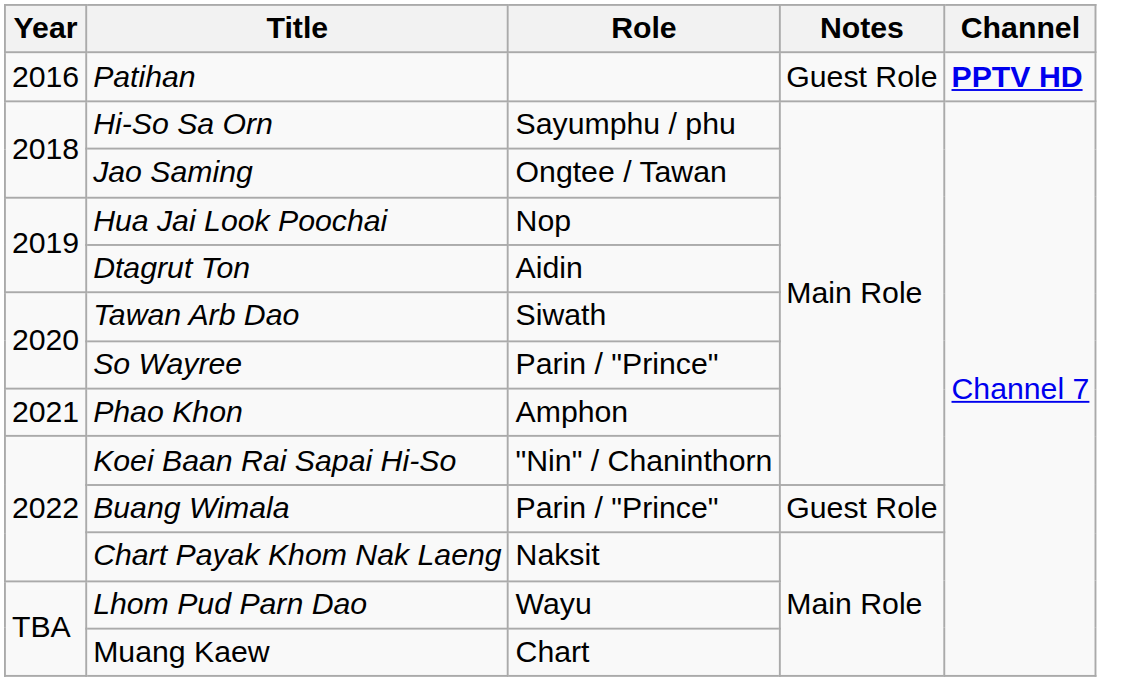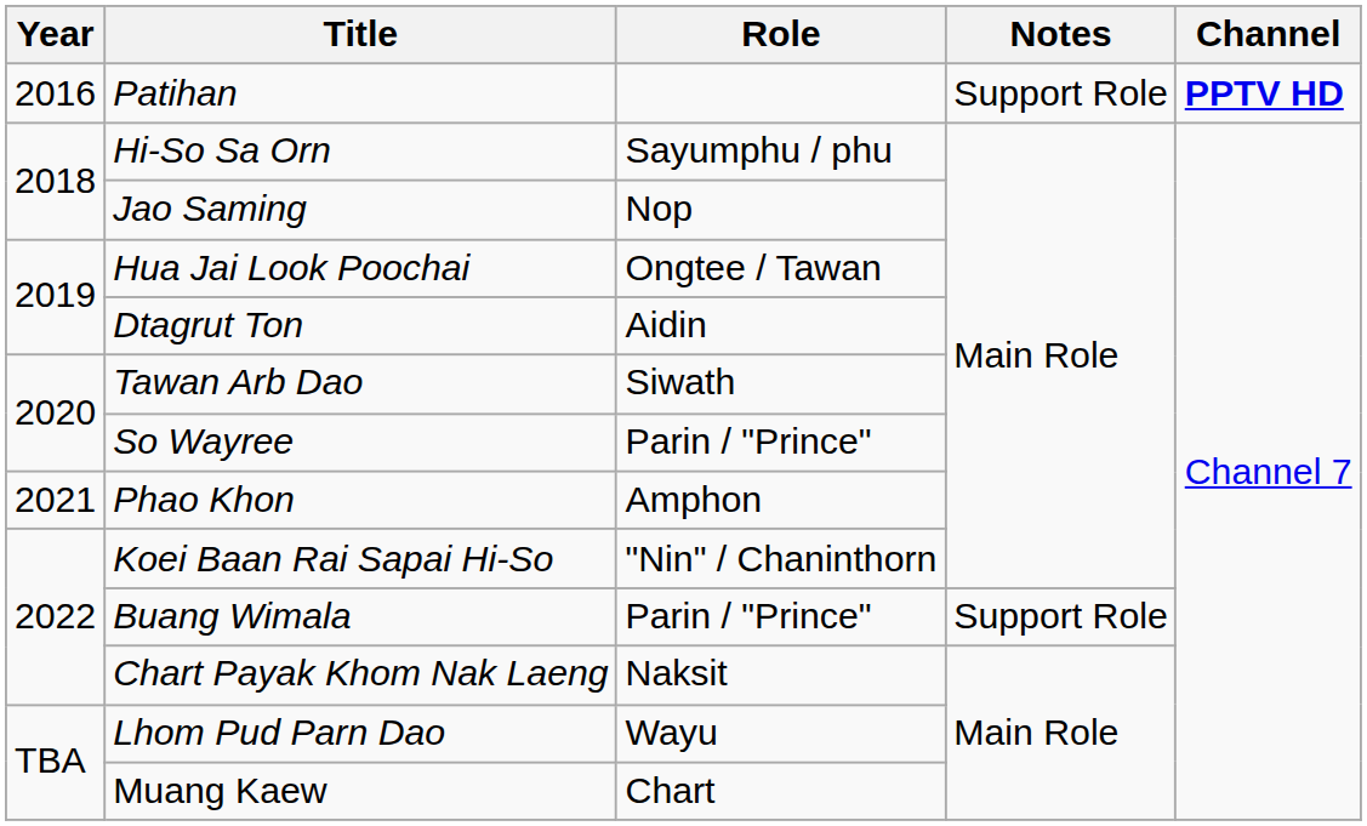Patihan | Notes: Guest Role -> Support Role
Jao Saming | Role: Ongtee / Tawan -> Nop
Hua Jai Look Poochai | Role: Nop -> Ongtee / Tawan
Buang Wimala | Notes: Guest Role -> Support Role
